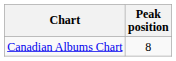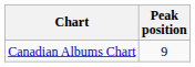Canadian Albums Chart | Peak position: 8 -> 9
